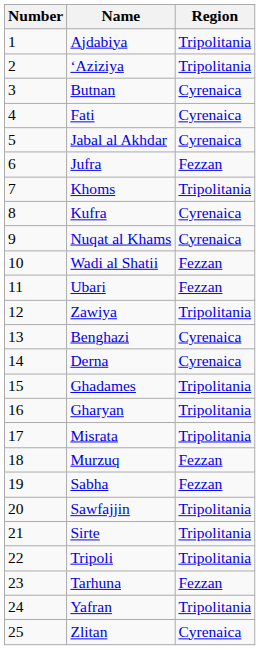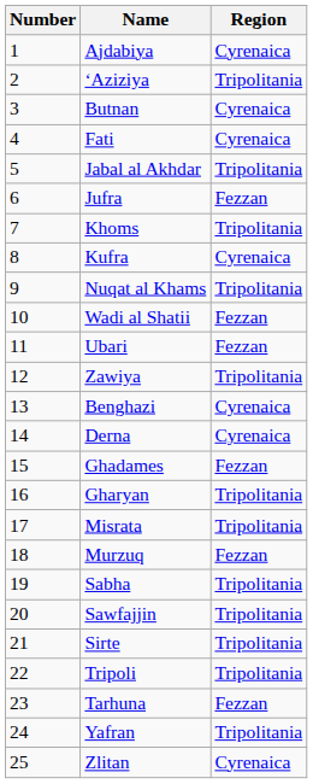Ajdabiya | Region: Tripolitania -> Cyrenaica
Jabal al Akhdar | Region: Cyrenaica -> Tripolitania
Nuqat al Khams | Region: Cyrenaica -> Tripolitania
Ghadames | Region: Tripolitania -> Fezzan
Sabha | Region: Fezzan -> Tripolitania
